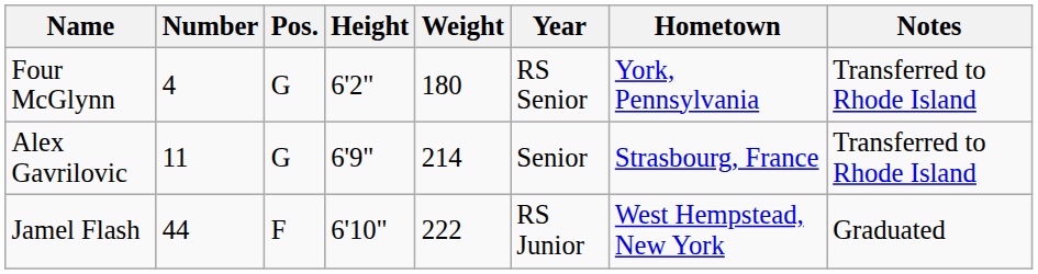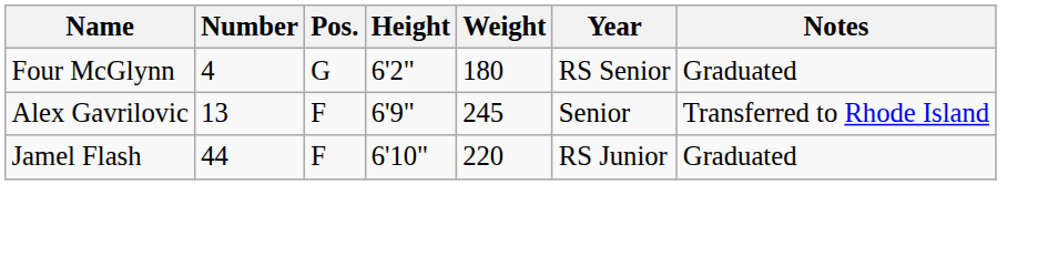- column: Hometown | York, Pennsylvania | Strasbourg, France | West Hempstead, New York
Four McGlynn | Notes: Transferred to Rhode Island -> Graduated
Alex Gavrilovic | Number: 11 -> 13
Alex Gavrilovic | Pos.: G -> F
Alex Gavrilovic | Weight: 214 -> 245
Jamel Flash | Weight: 222 -> 220
